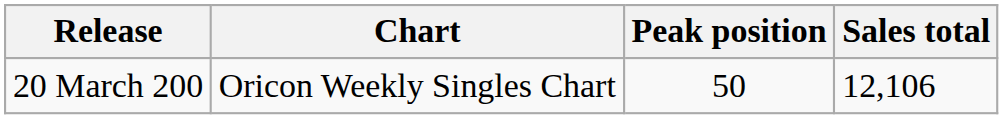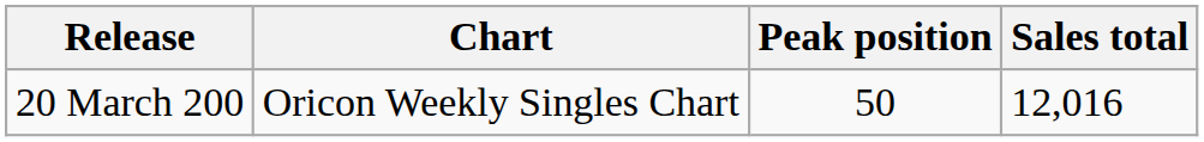20 March 200 | Sales total: 12,106 -> 12,016
